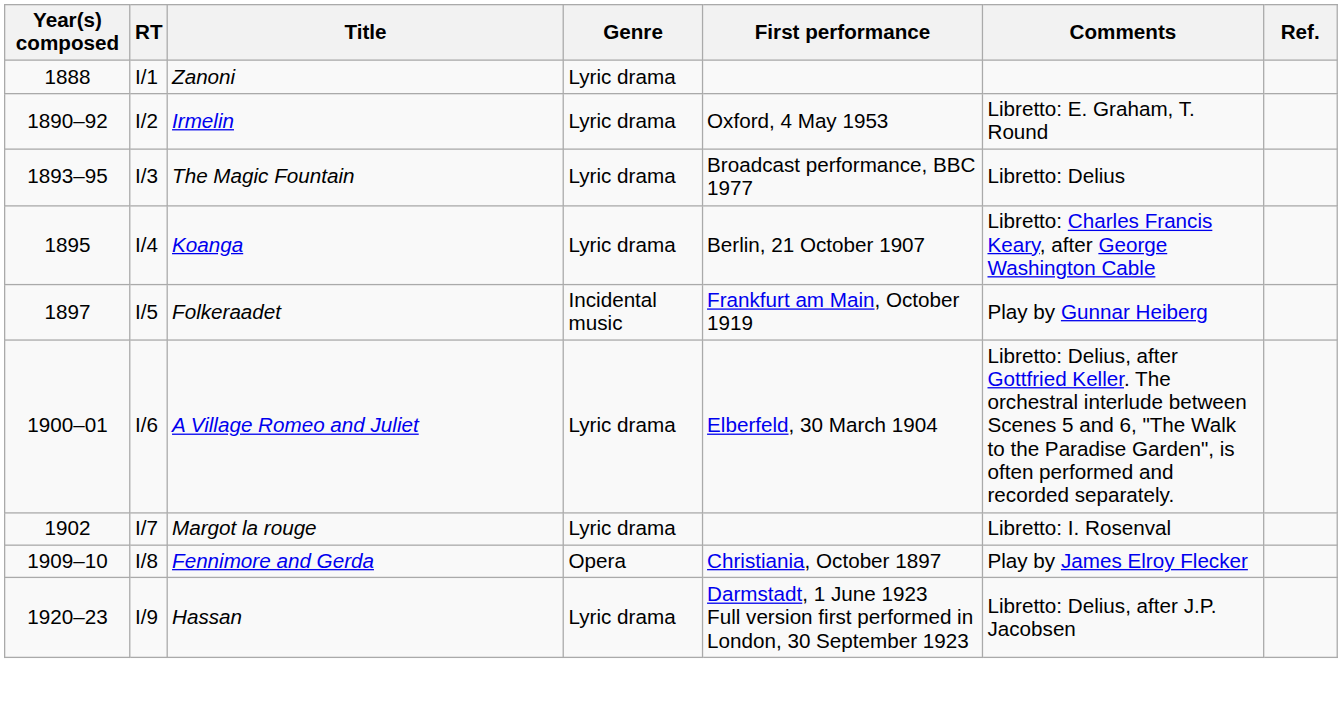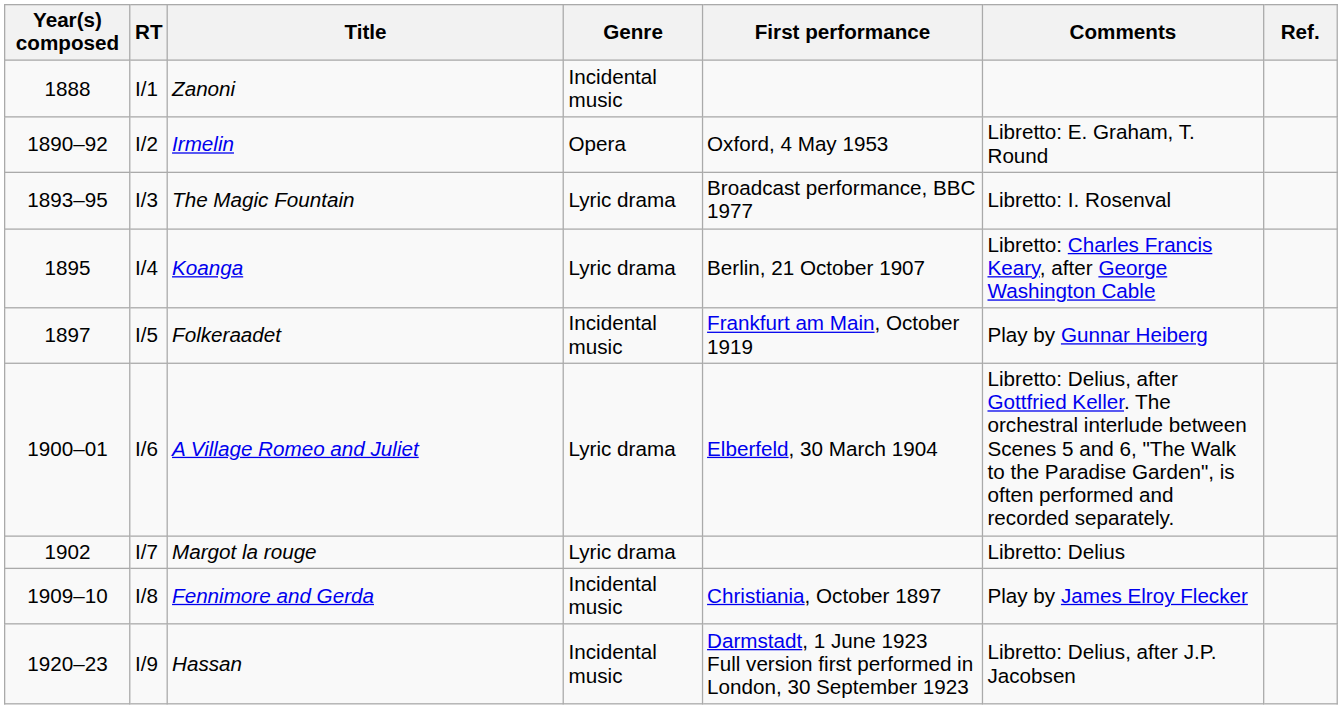Zanoni | Genre: Lyric drama -> Incidental music
Irmelin | Genre: Lyric drama -> Opera
The Magic Fountain | Comments: Libretto: Delius -> Libretto: I. Rosenval
Margot la rouge | Comments: Libretto: I. Rosenval -> Libretto: Delius
Fennimore and Gerda | Genre: Opera -> Incidental music
Hassan | Genre: Lyric drama -> Incidental music
